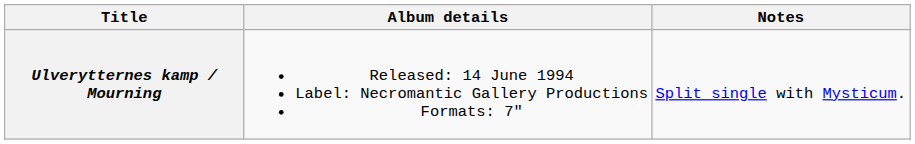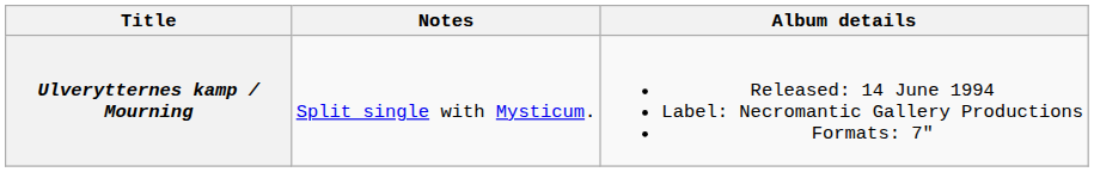columns swapped: Album details <-> Notes
